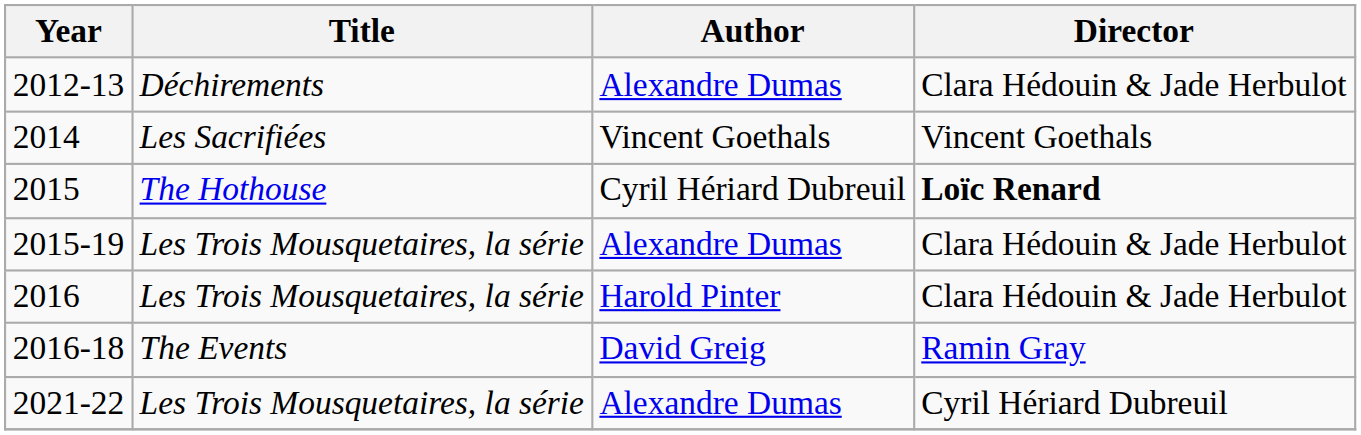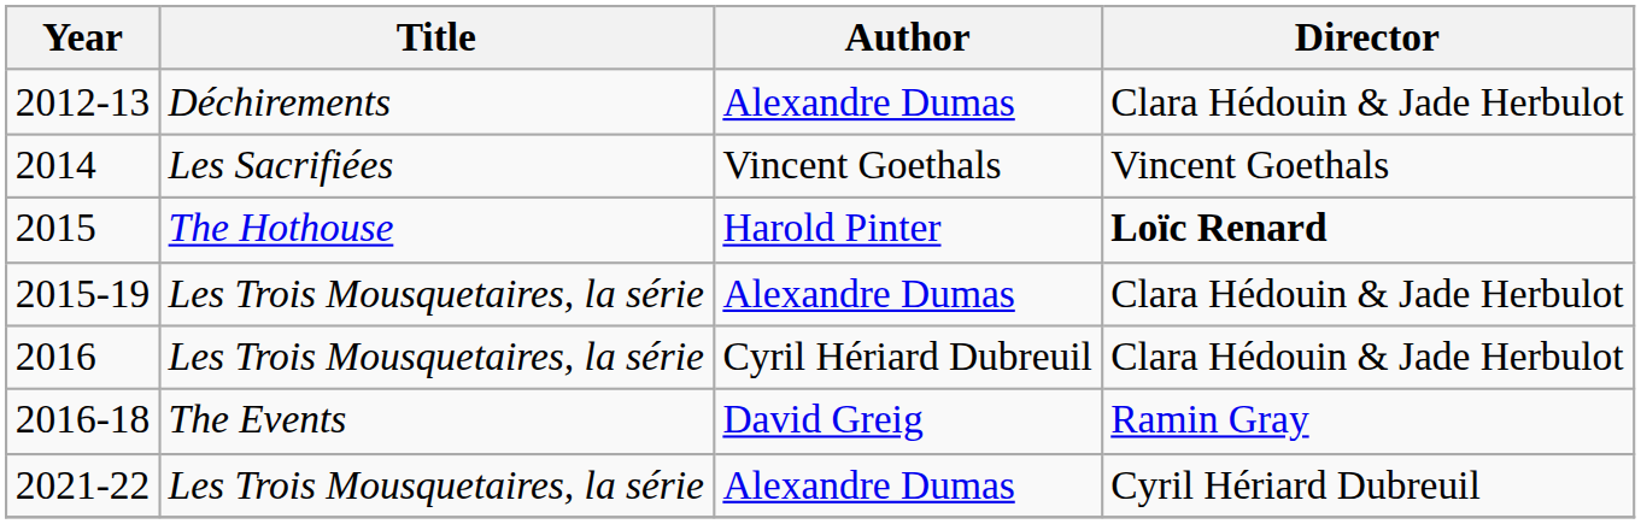2015 | Author: Cyril Hériard Dubreuil -> Harold Pinter
2016 | Author: Harold Pinter -> Cyril Hériard Dubreuil
